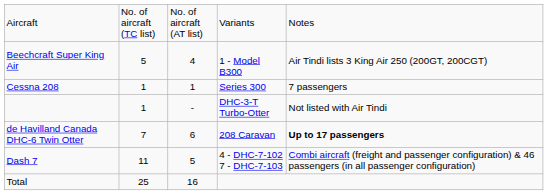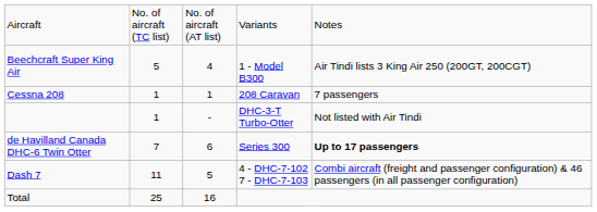Cessna 208 | column 4: Series 300 -> 208 Caravan
de Havilland Canada DHC-6 Twin Otter | column 4: 208 Caravan -> Series 300
